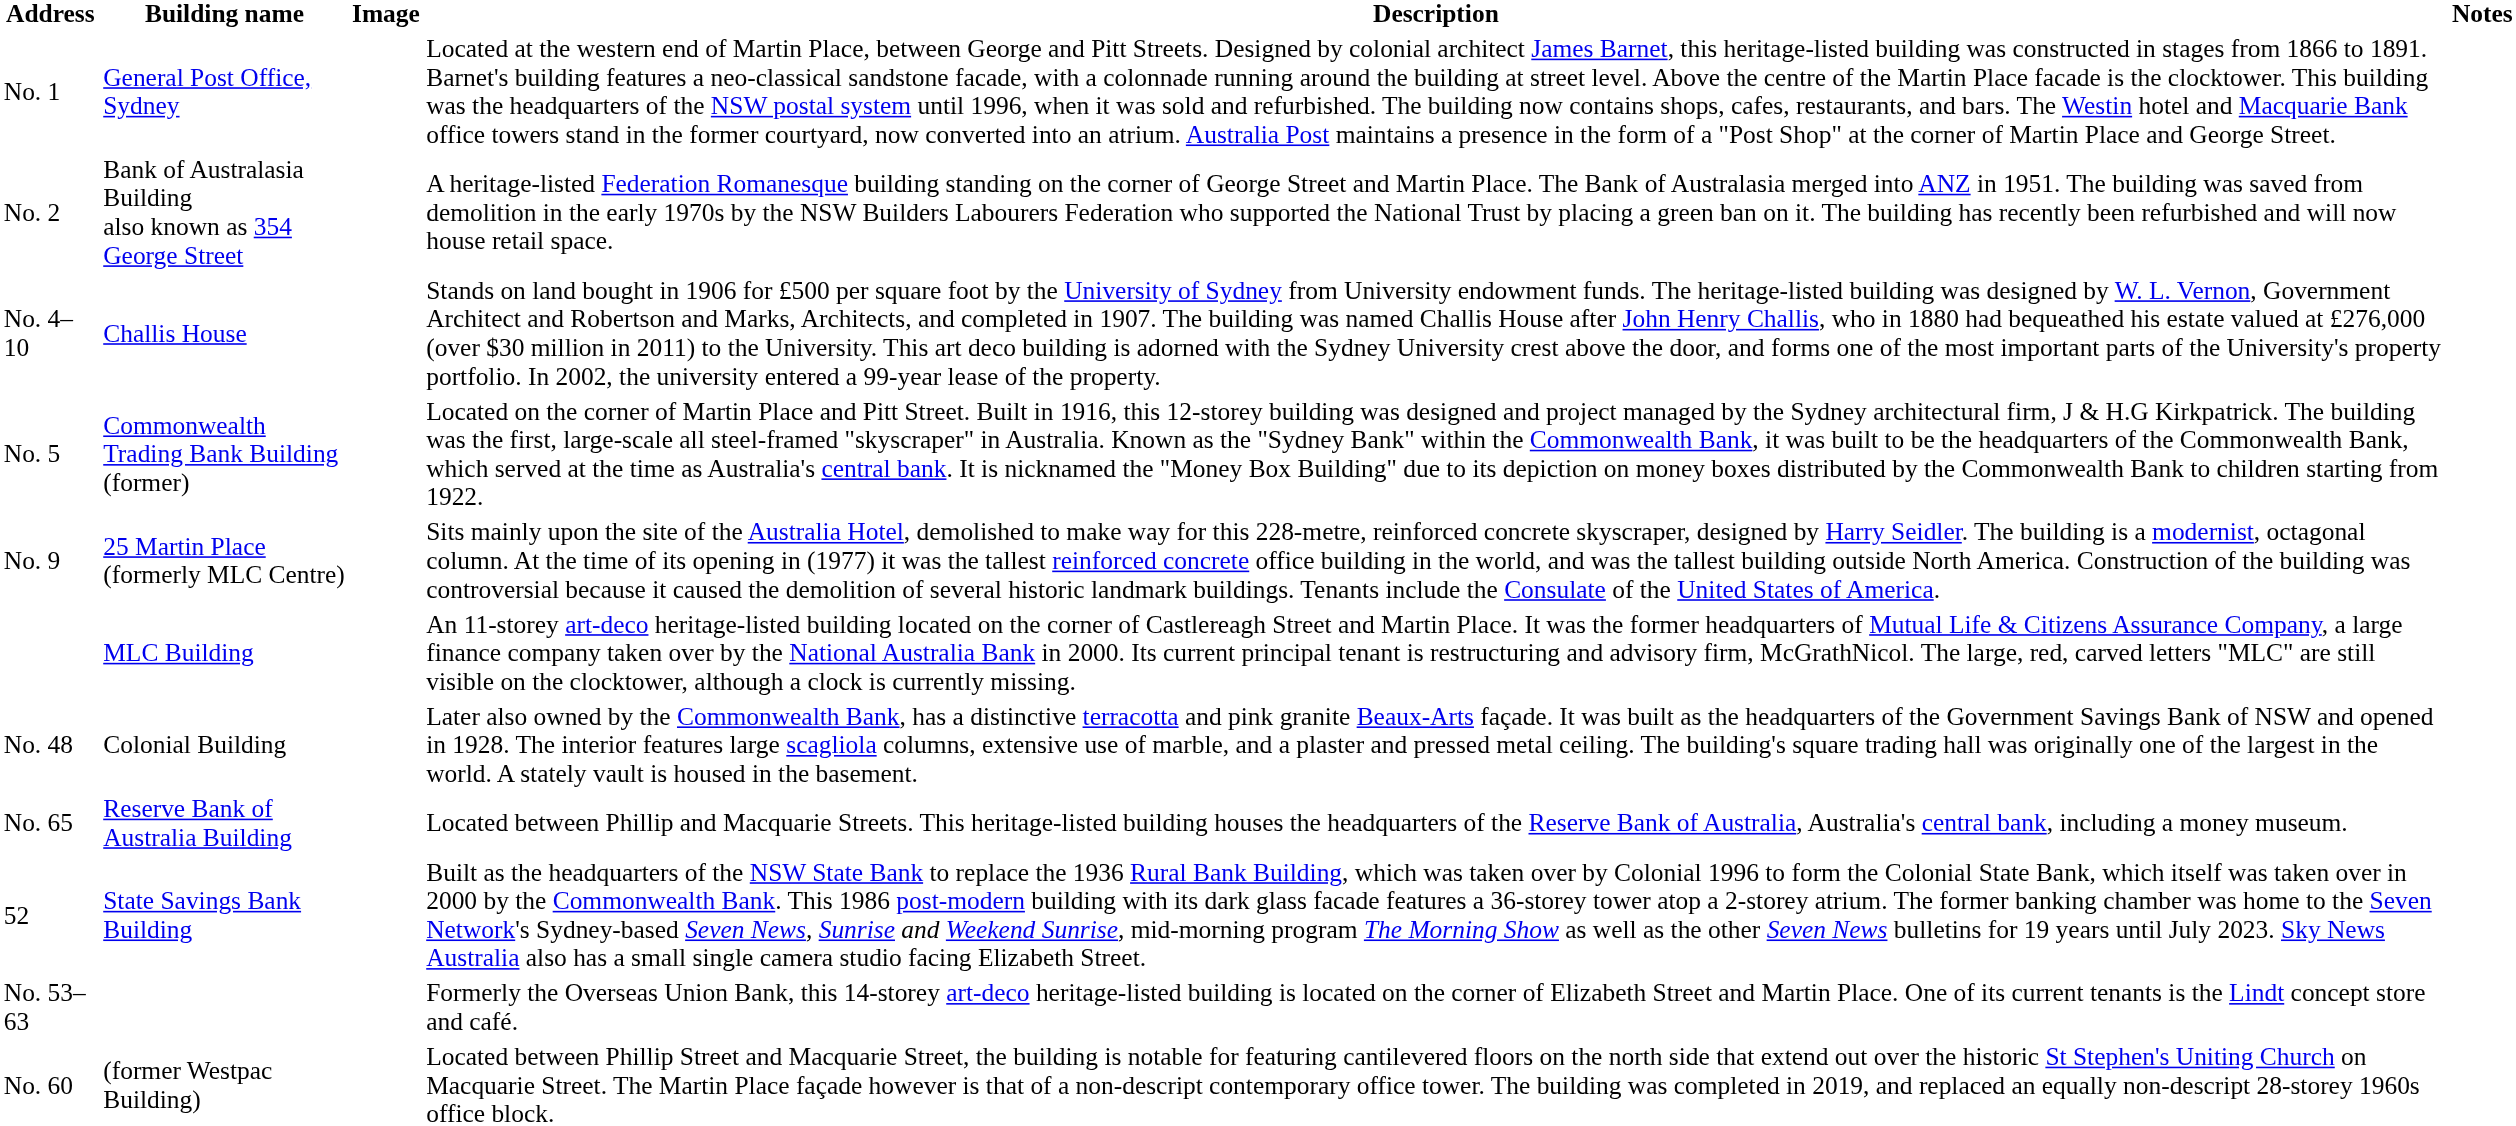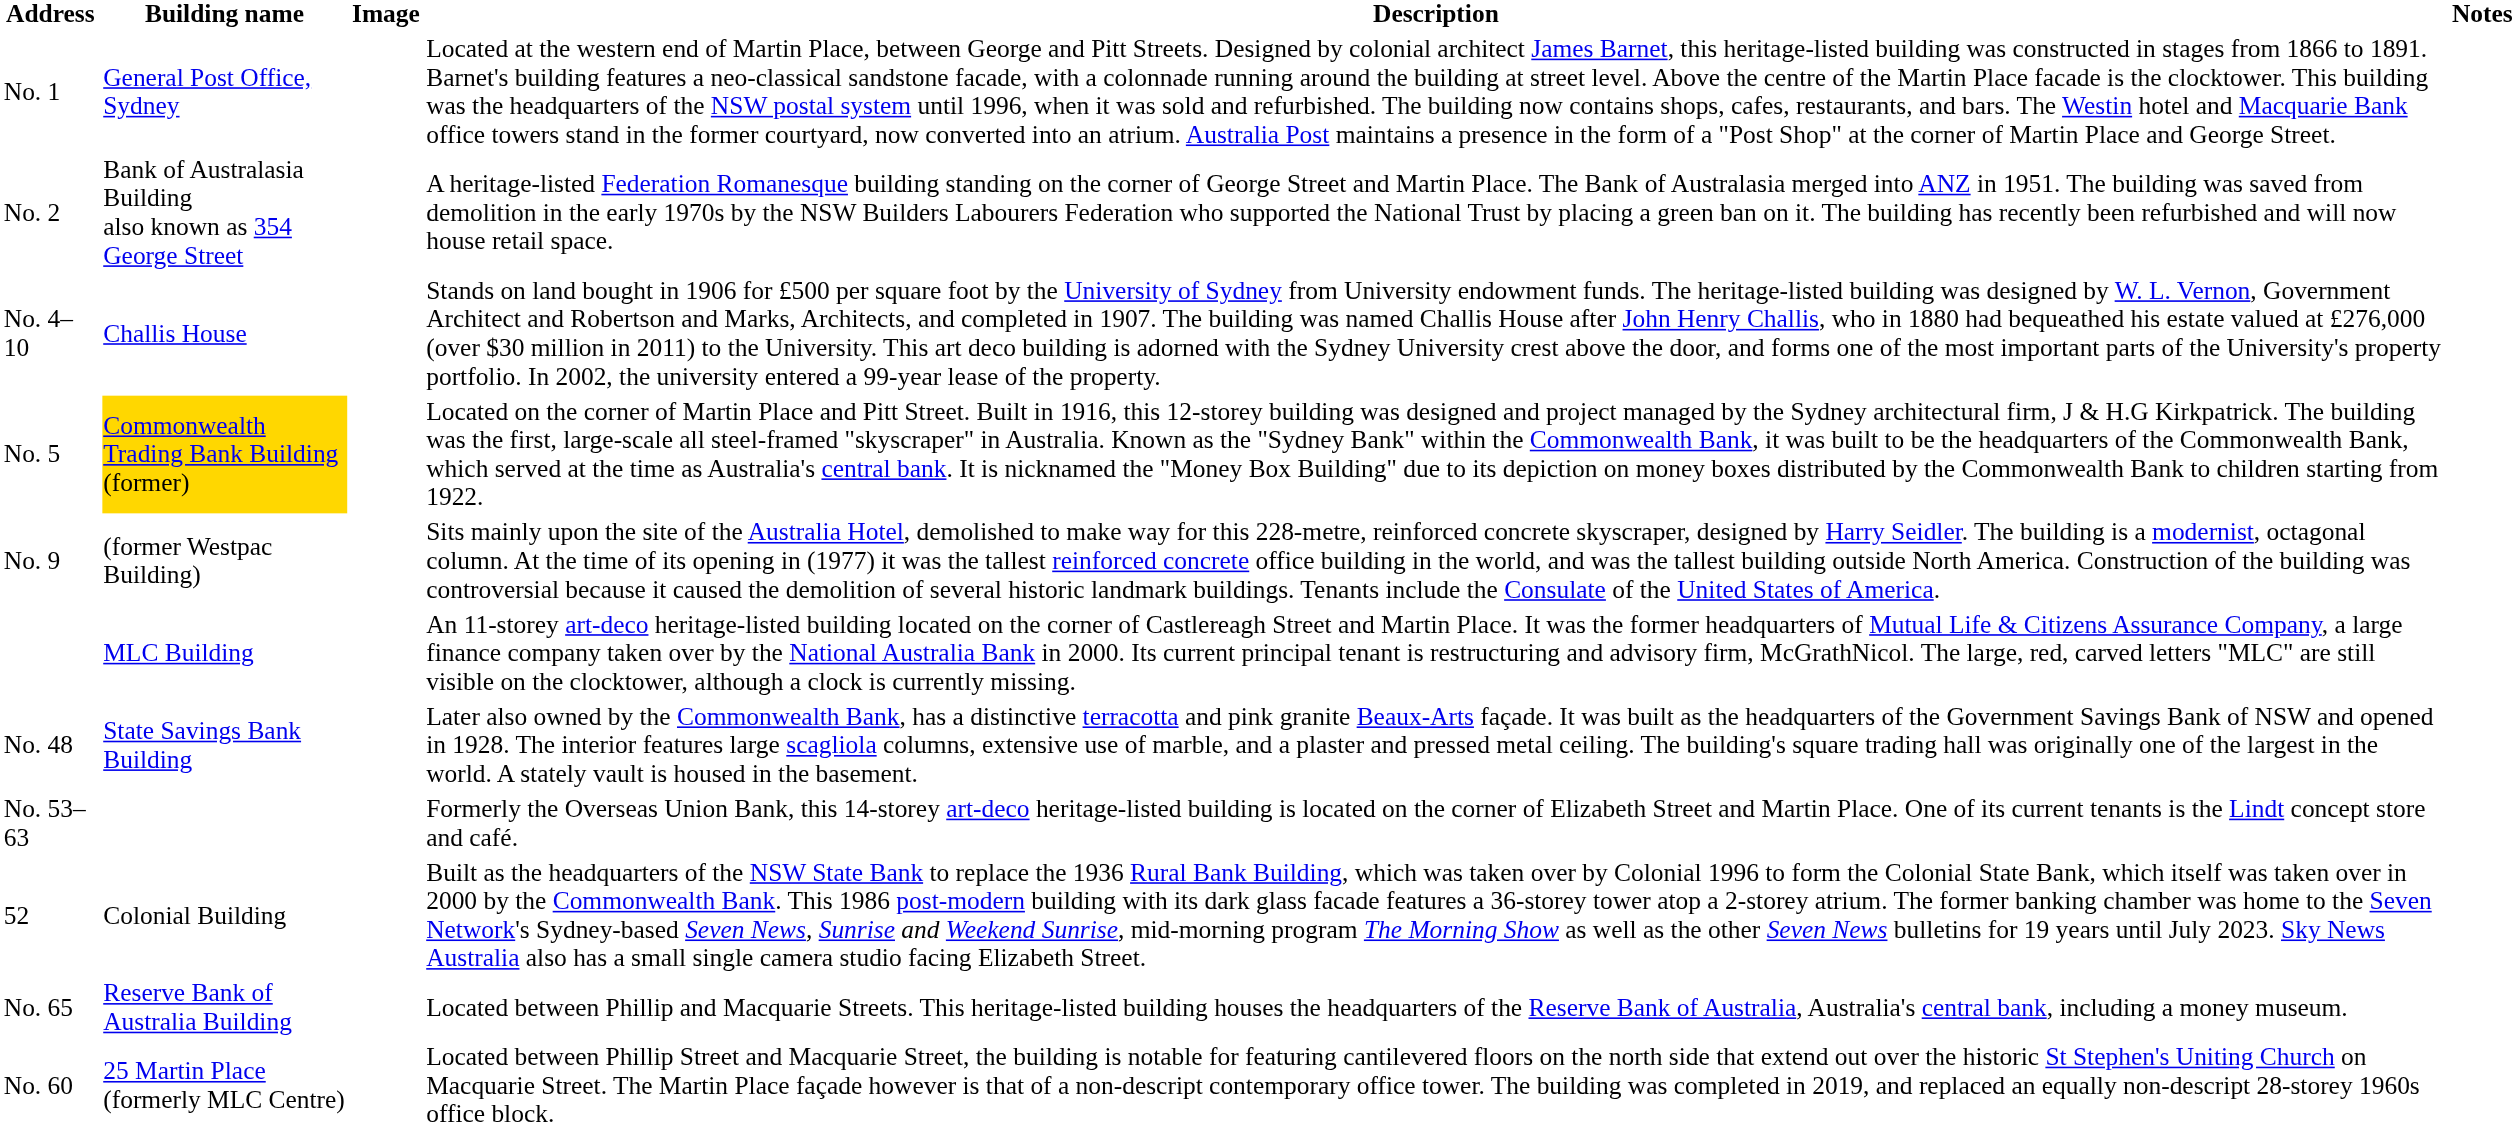No. 5 | Building name: no background -> gold background
No. 9 | Building name: 25 Martin Place (formerly MLC Centre) -> (former Westpac Building)
No. 48 | Building name: Colonial Building -> State Savings Bank Building
rows swapped: No. 53–63 <-> No. 65
52 | Building name: State Savings Bank Building -> Colonial Building
No. 60 | Building name: (former Westpac Building) -> 25 Martin Place (formerly MLC Centre)
